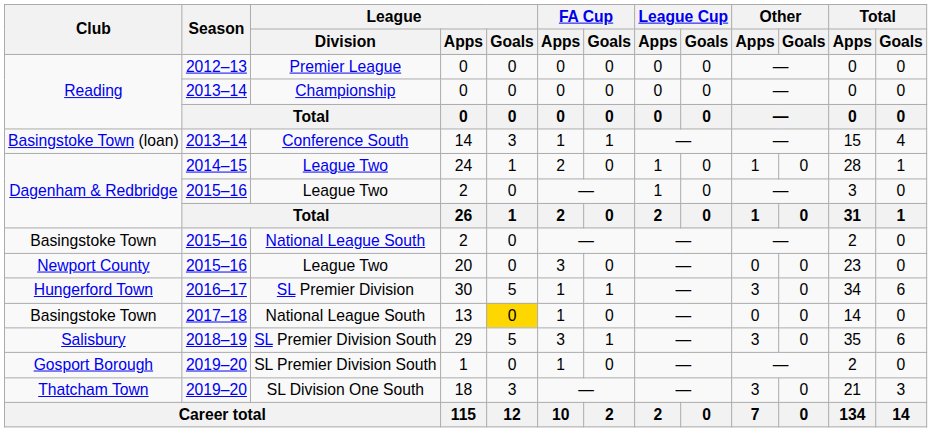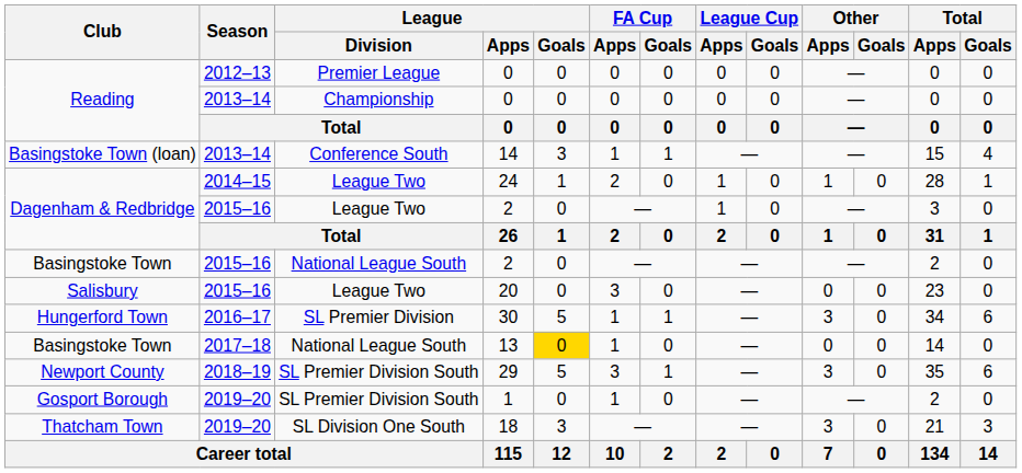20 | Club: Newport County -> Salisbury
29 | Club: Salisbury -> Newport County
